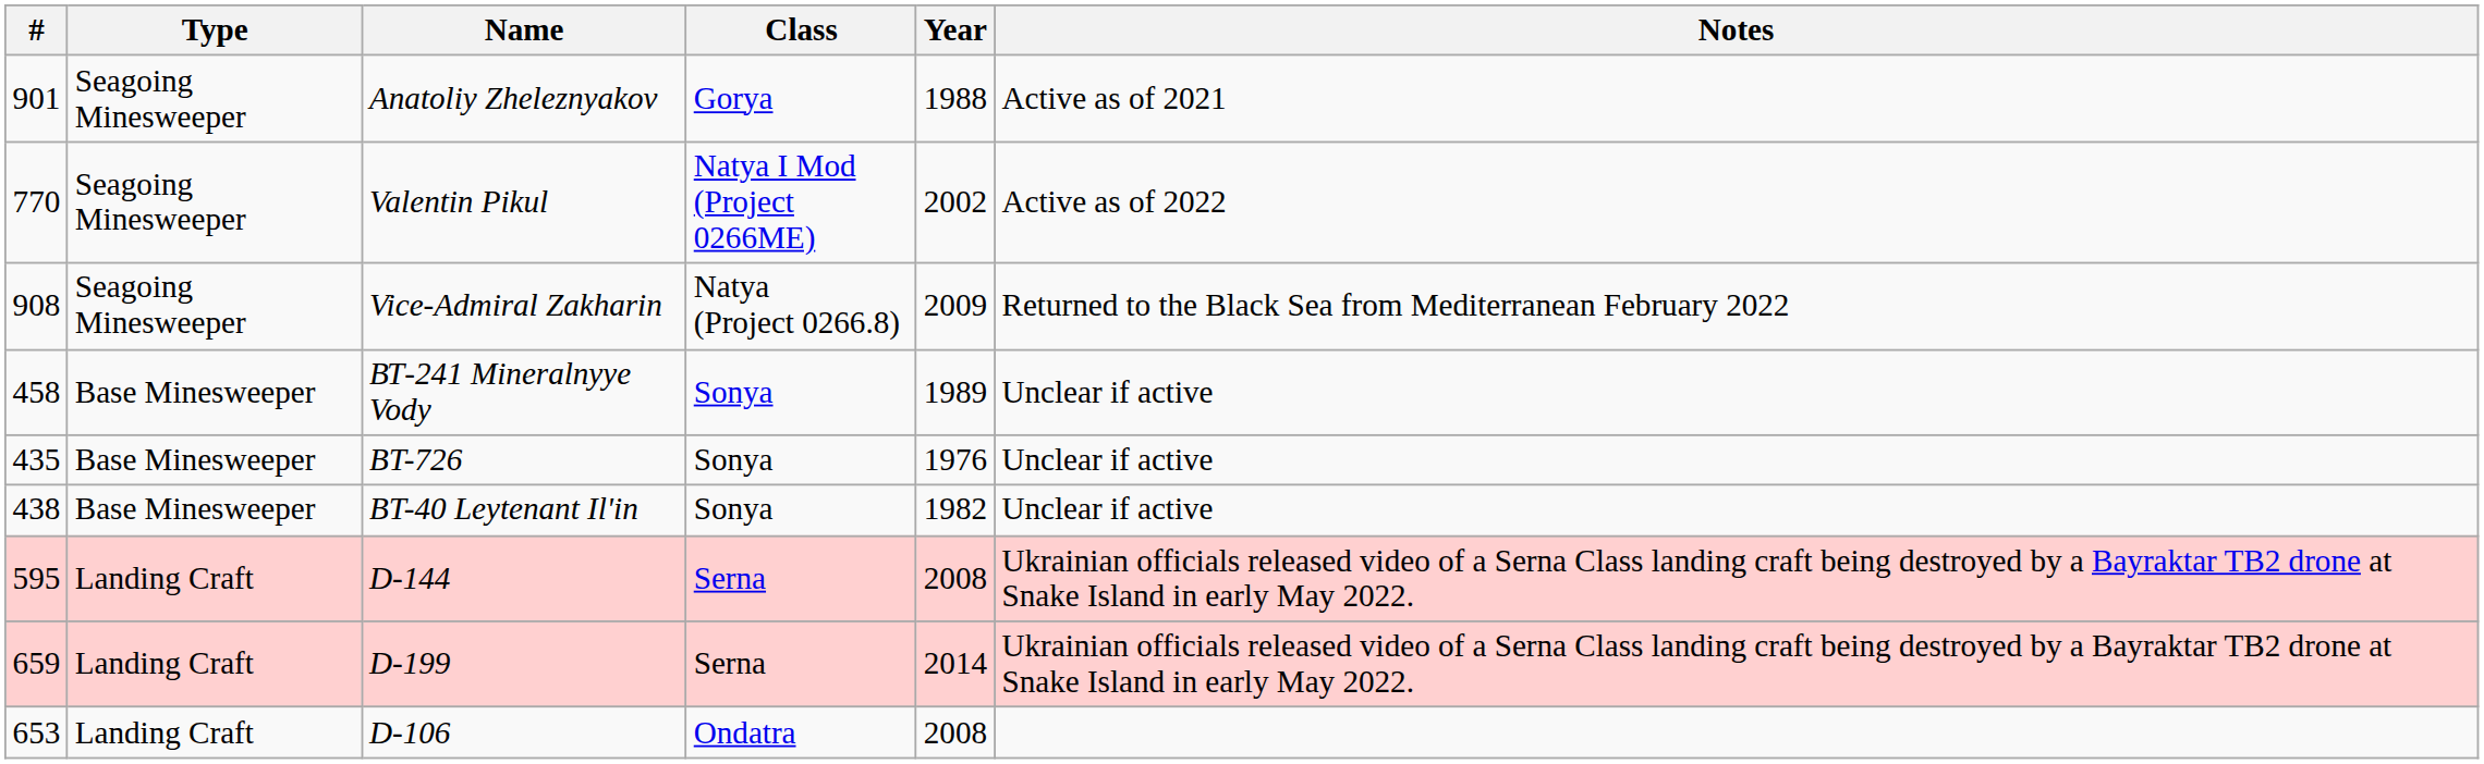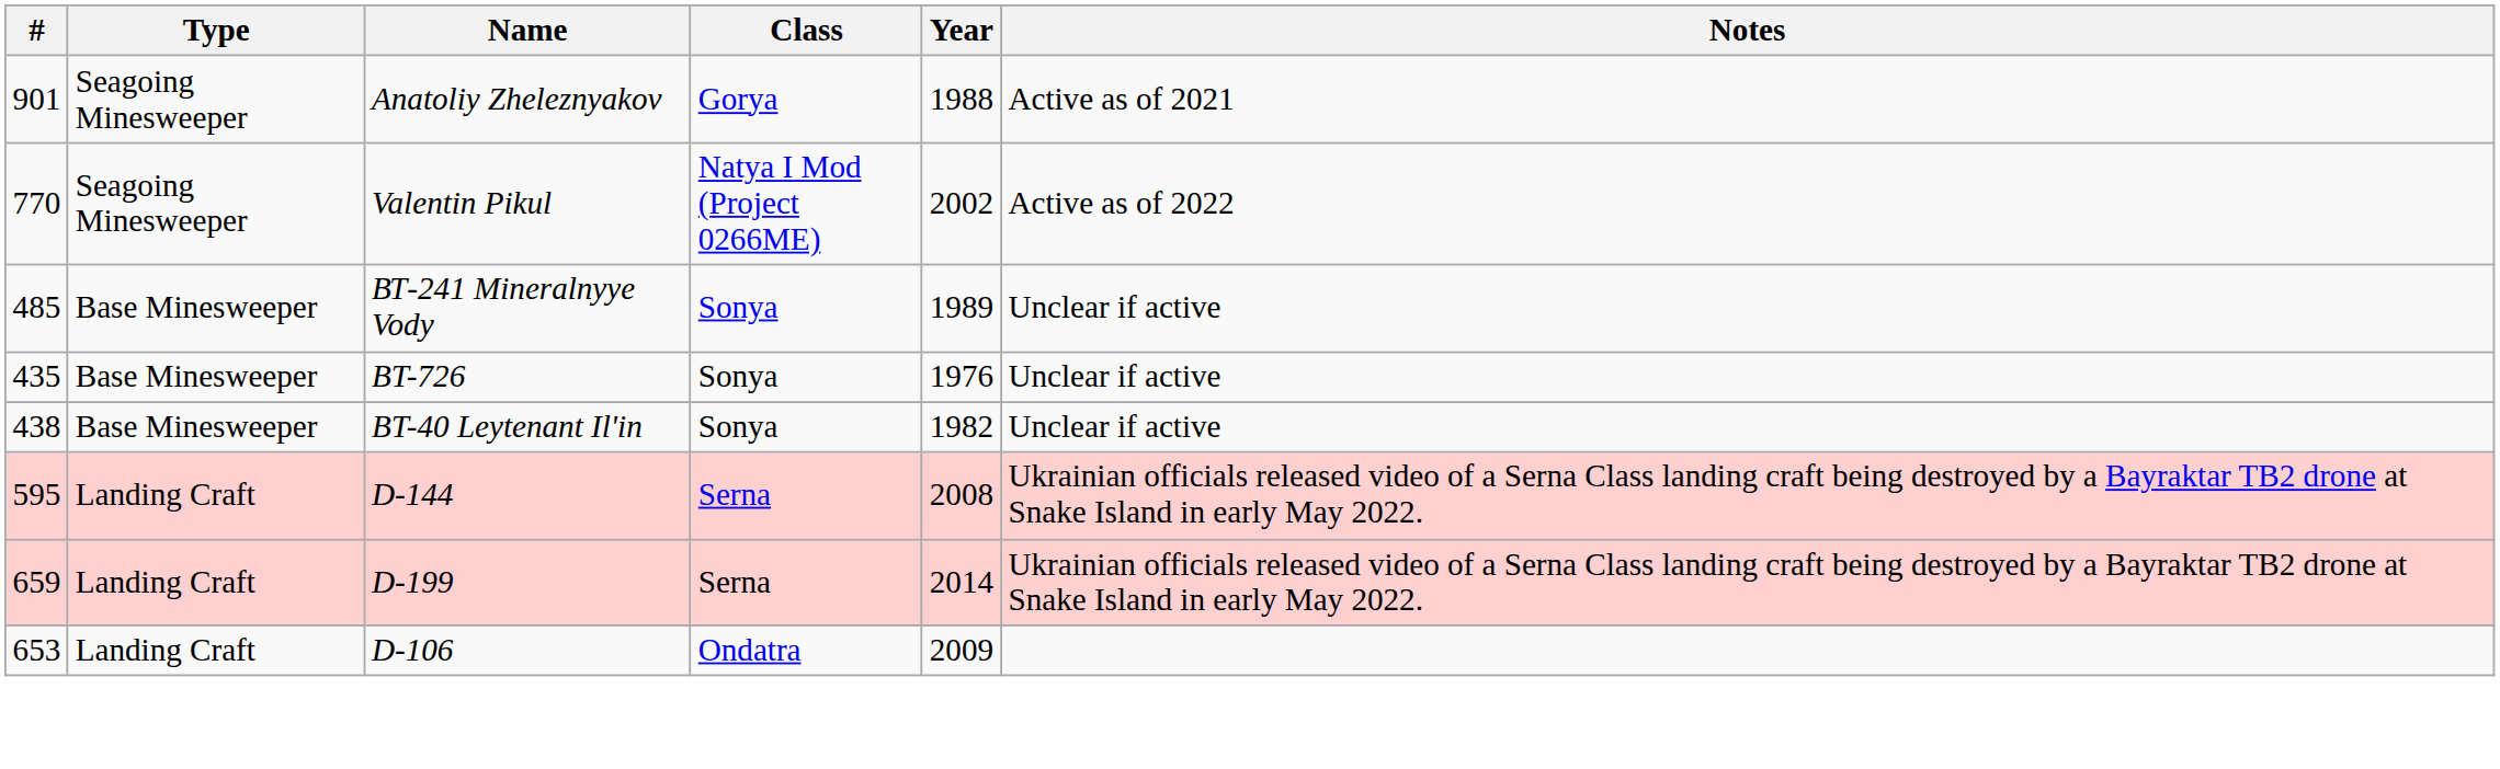- row: 908 | Seagoing Minesweeper | Vice-Admiral Zakharin | Natya (Project 0266.8) | 2009 | Returned to the Black Sea from Mediterranean February 2022
ВТ-241 Mineralnyye Vody | #: 458 -> 485
D-106 | Year: 2008 -> 2009
